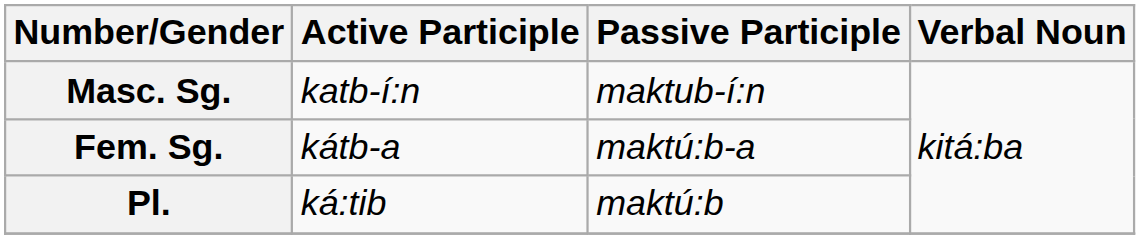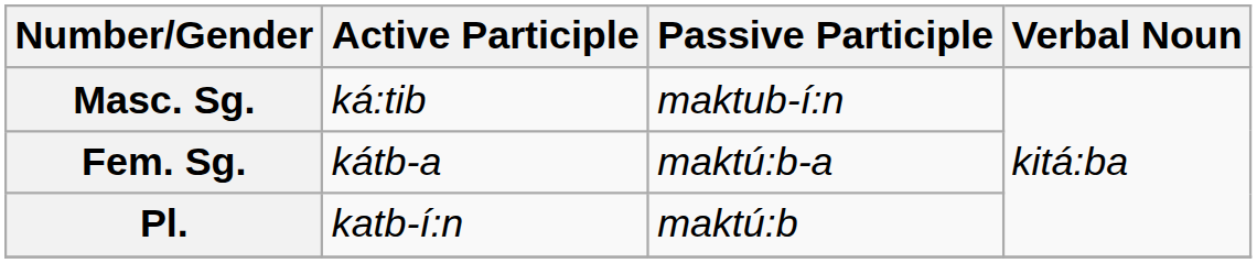Masc. Sg. | Active Participle: katb-í:n -> ká:tib
Pl. | Active Participle: ká:tib -> katb-í:n
